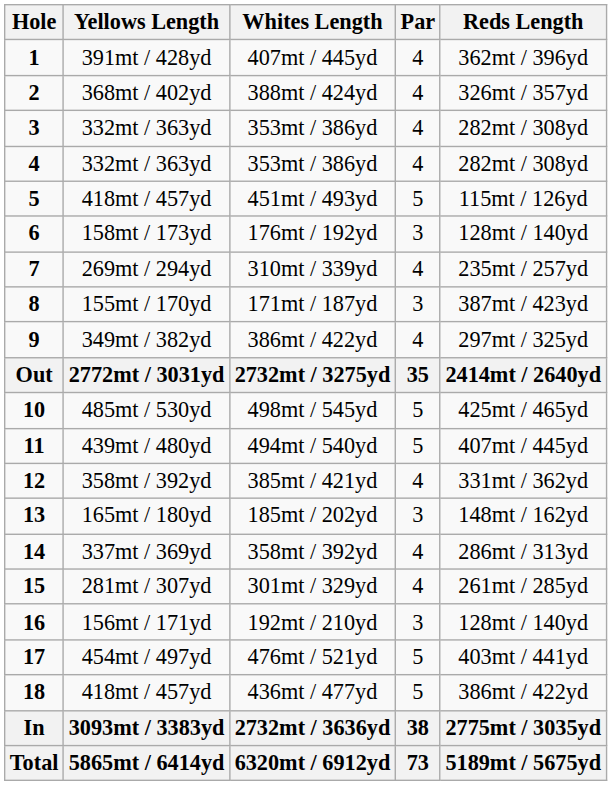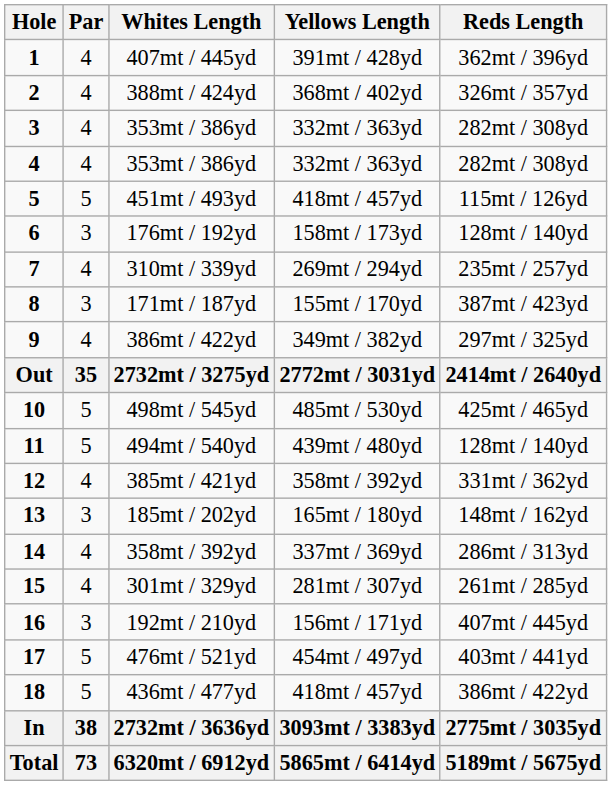columns swapped: Par <-> Yellows Length
494mt / 540yd | Reds Length: 407mt / 445yd -> 128mt / 140yd
192mt / 210yd | Reds Length: 128mt / 140yd -> 407mt / 445yd
